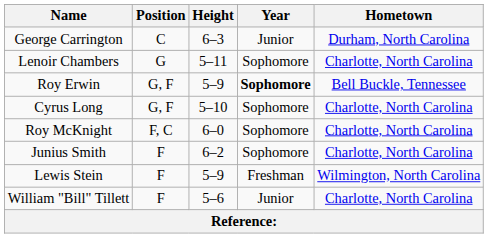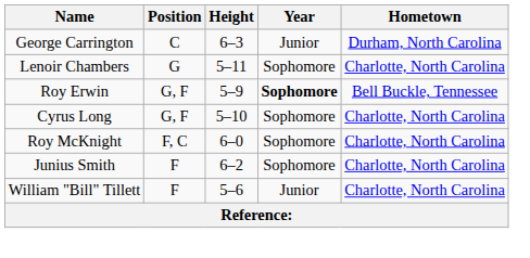- row: Lewis Stein | F | 5–9 | Freshman | Wilmington, North Carolina
